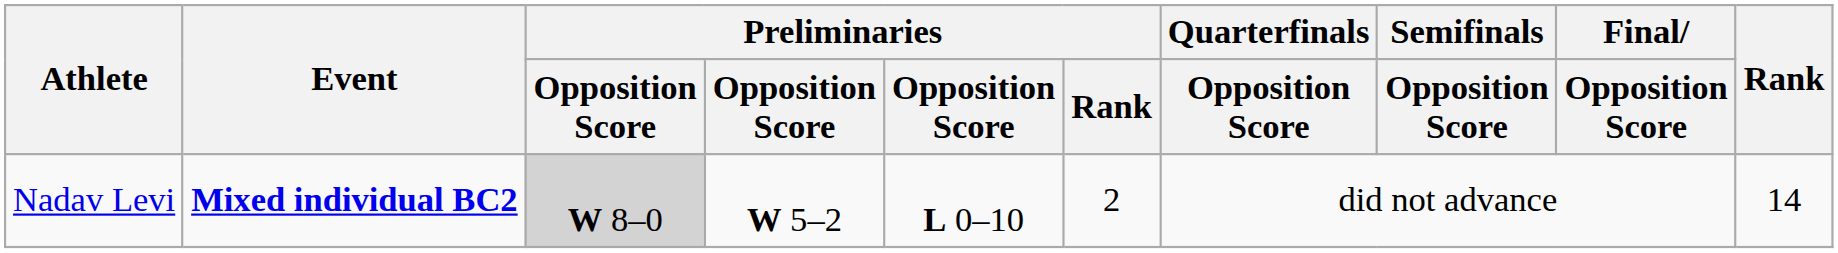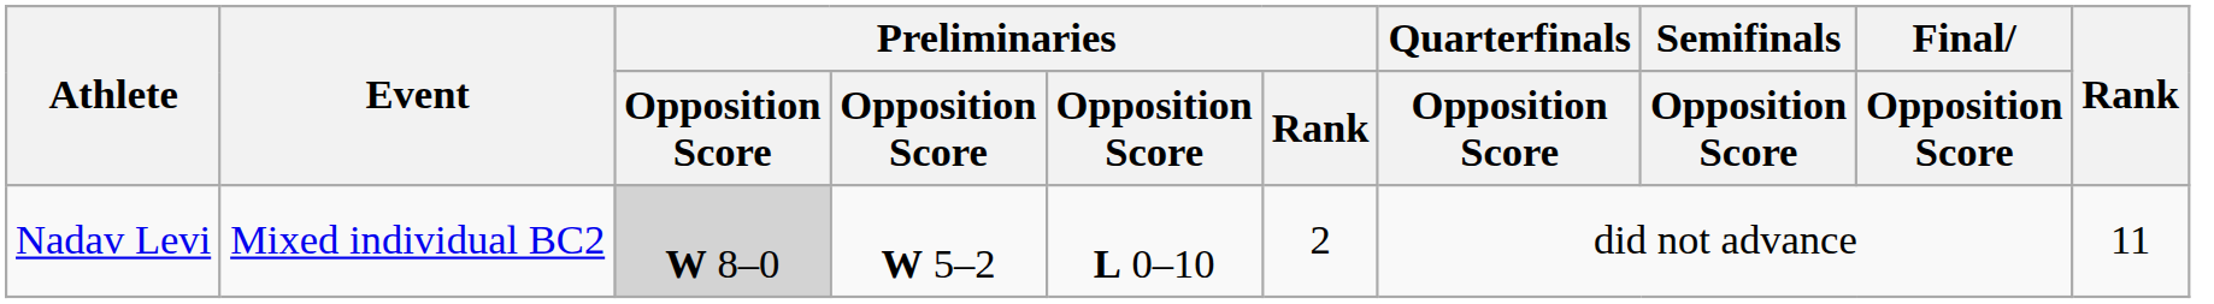Nadav Levi | Event: bold -> normal
Nadav Levi | Rank: 14 -> 11
